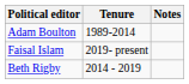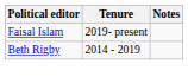- row: Adam Boulton | 1989-2014
